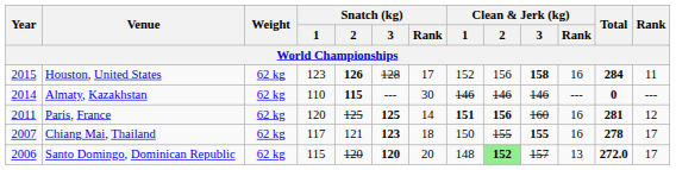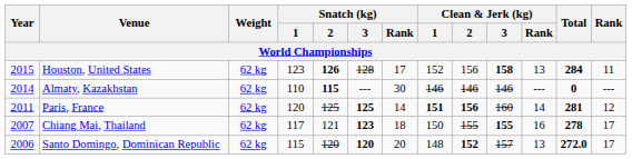Houston, United States | Clean & Jerk (kg) / Rank: 16 -> 13
Paris, France | Clean & Jerk (kg) / Rank: 16 -> 14
Santo Domingo, Dominican Republic | Clean & Jerk (kg) / 2: lightgreen background -> no background
